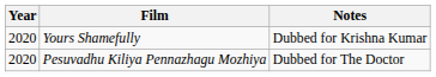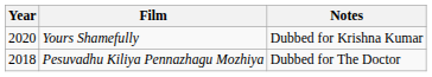Pesuvadhu Kiliya Pennazhagu Mozhiya | Year: 2020 -> 2018
